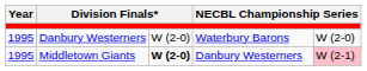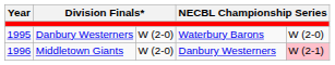Middletown Giants | Year: 1995 -> 1996
Middletown Giants | column 3: bold -> normal
